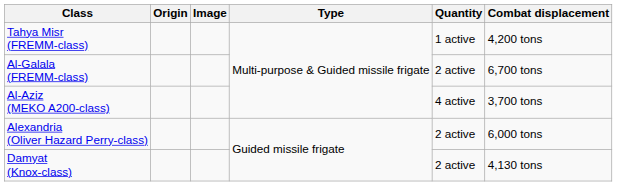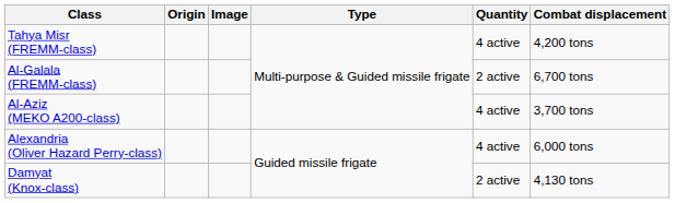Tahya Misr (FREMM-class) | Quantity: 1 active -> 4 active
Alexandria (Oliver Hazard Perry-class) | Quantity: 2 active -> 4 active
